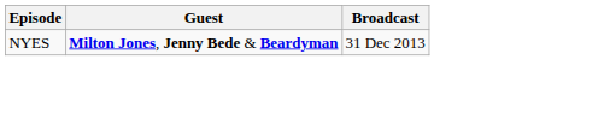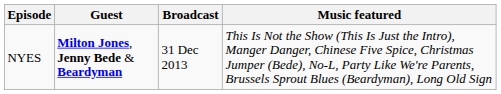+ column: Music featured | This Is Not the Show (This Is Just the Intro), Manger Danger, Chinese Five Spice, Christmas Jumper (Bede), No-L, Party Like We're Parents, Brussels Sprout Blues (Beardyman), Long Old Sign
